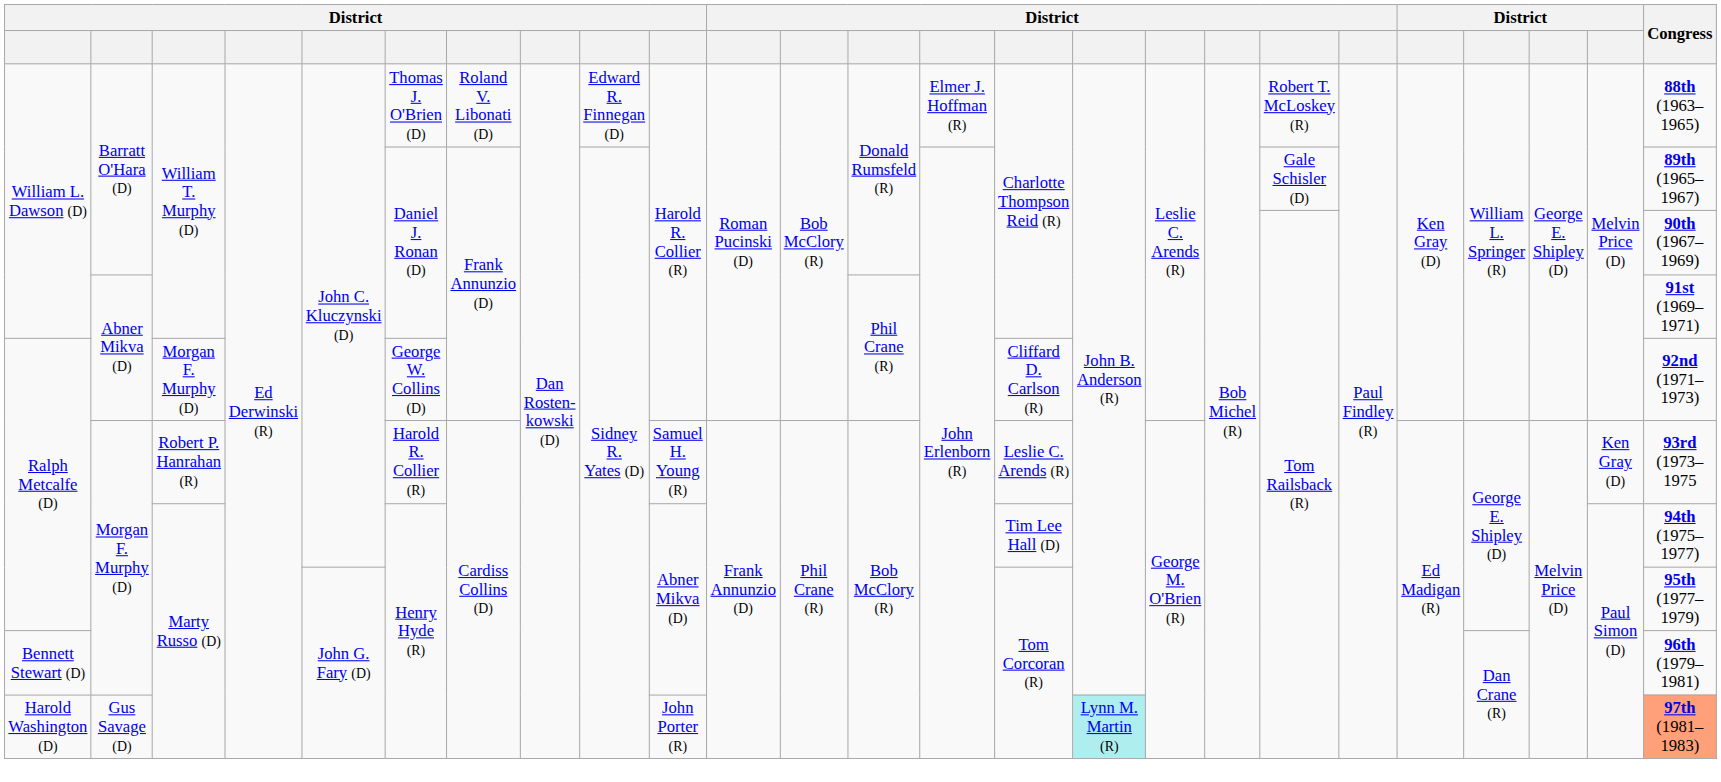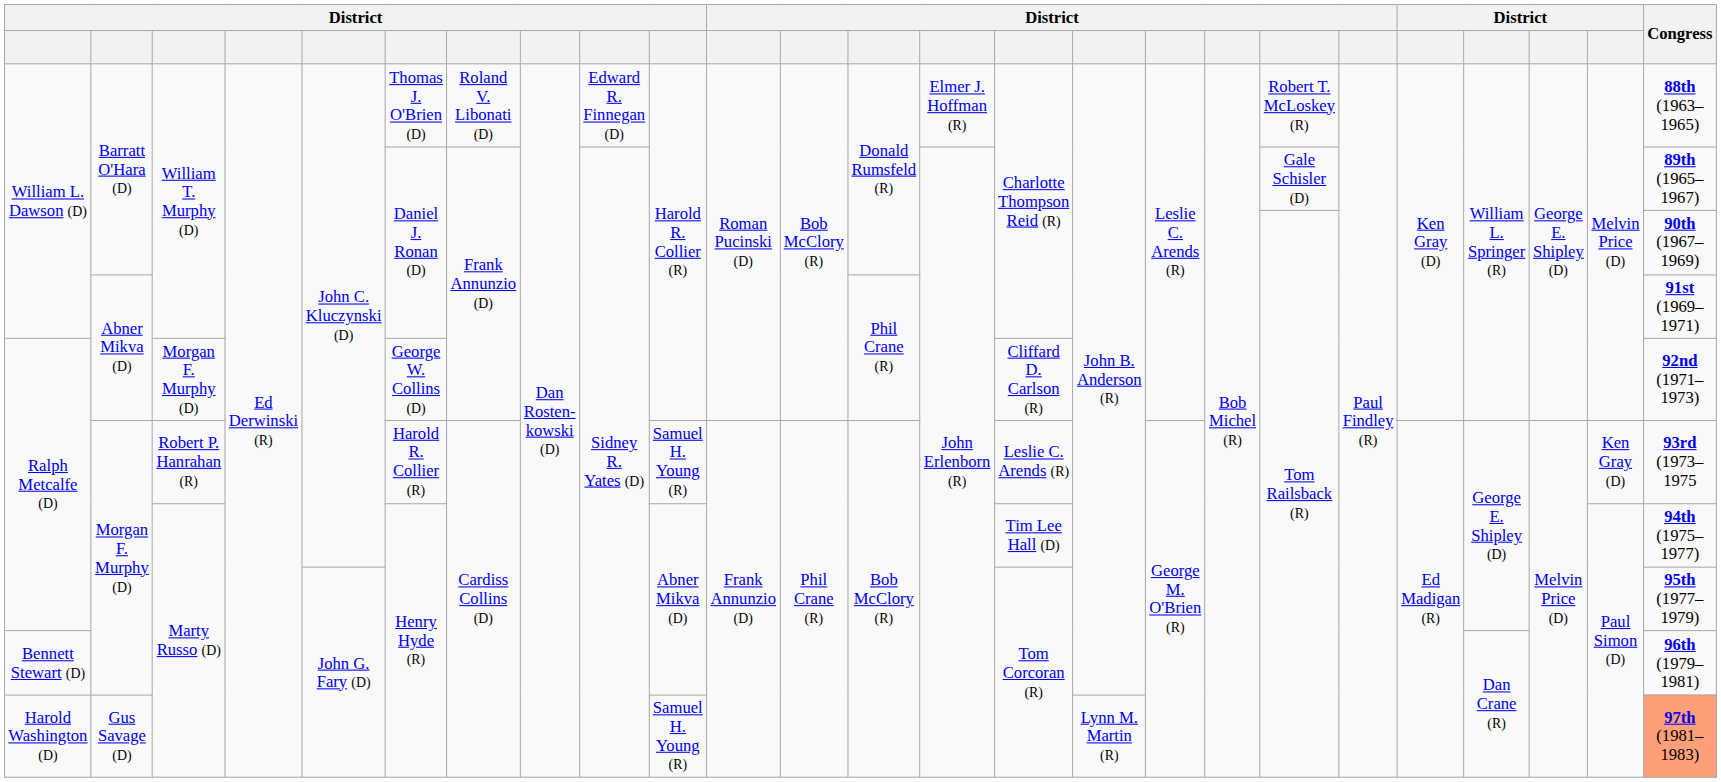Harold Washington (D) | column 10: John Porter (R) -> Samuel H. Young (R)
Harold Washington (D) | column 16: paleturquoise background -> no background
